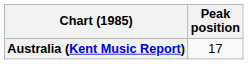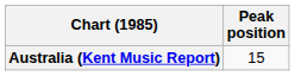Australia (Kent Music Report) | Peak position: 17 -> 15
